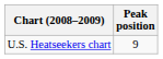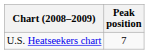U.S. Heatseekers chart | Peak position: 9 -> 7
